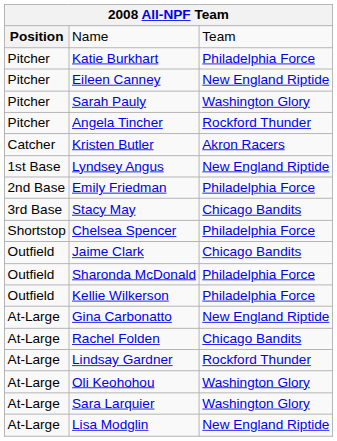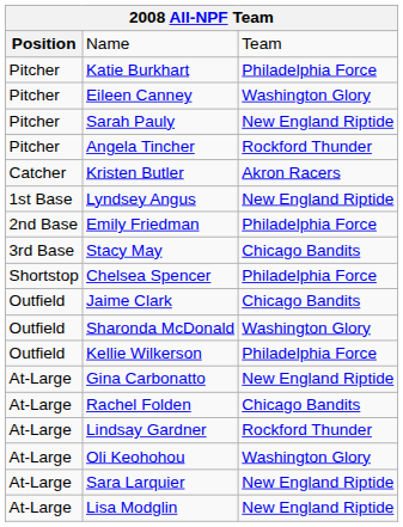Eileen Canney | column 3: New England Riptide -> Washington Glory
Sarah Pauly | column 3: Washington Glory -> New England Riptide
Sharonda McDonald | column 3: Philadelphia Force -> Washington Glory
Sara Larquier | column 3: Washington Glory -> New England Riptide
